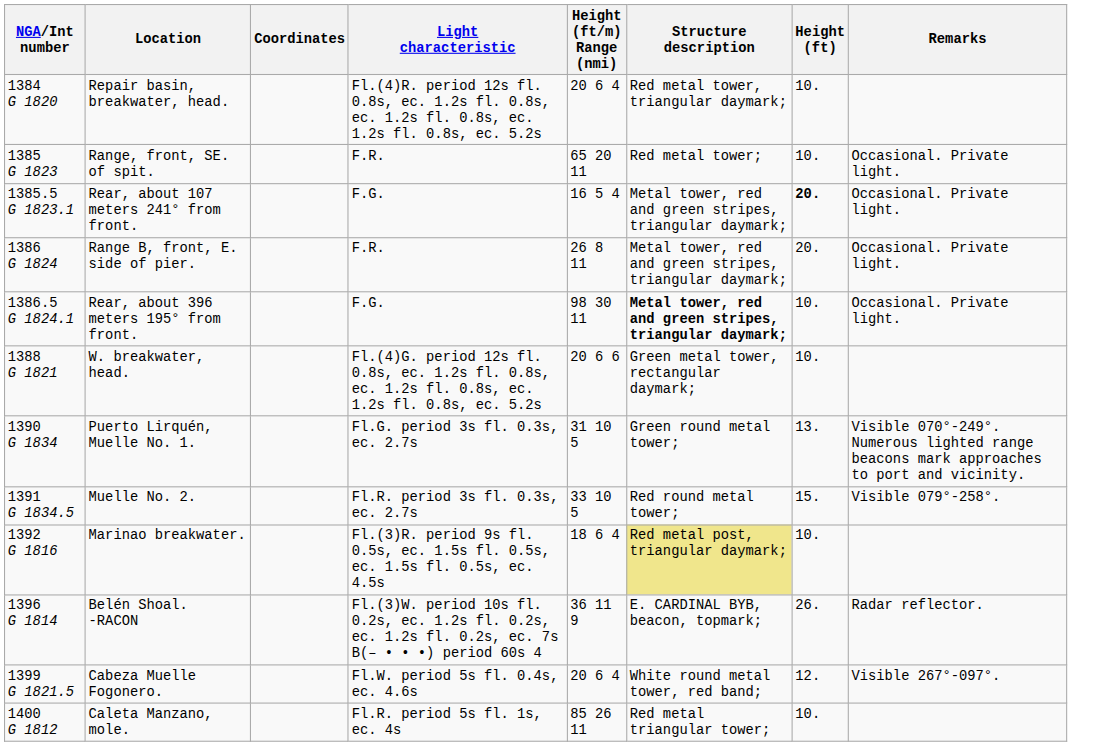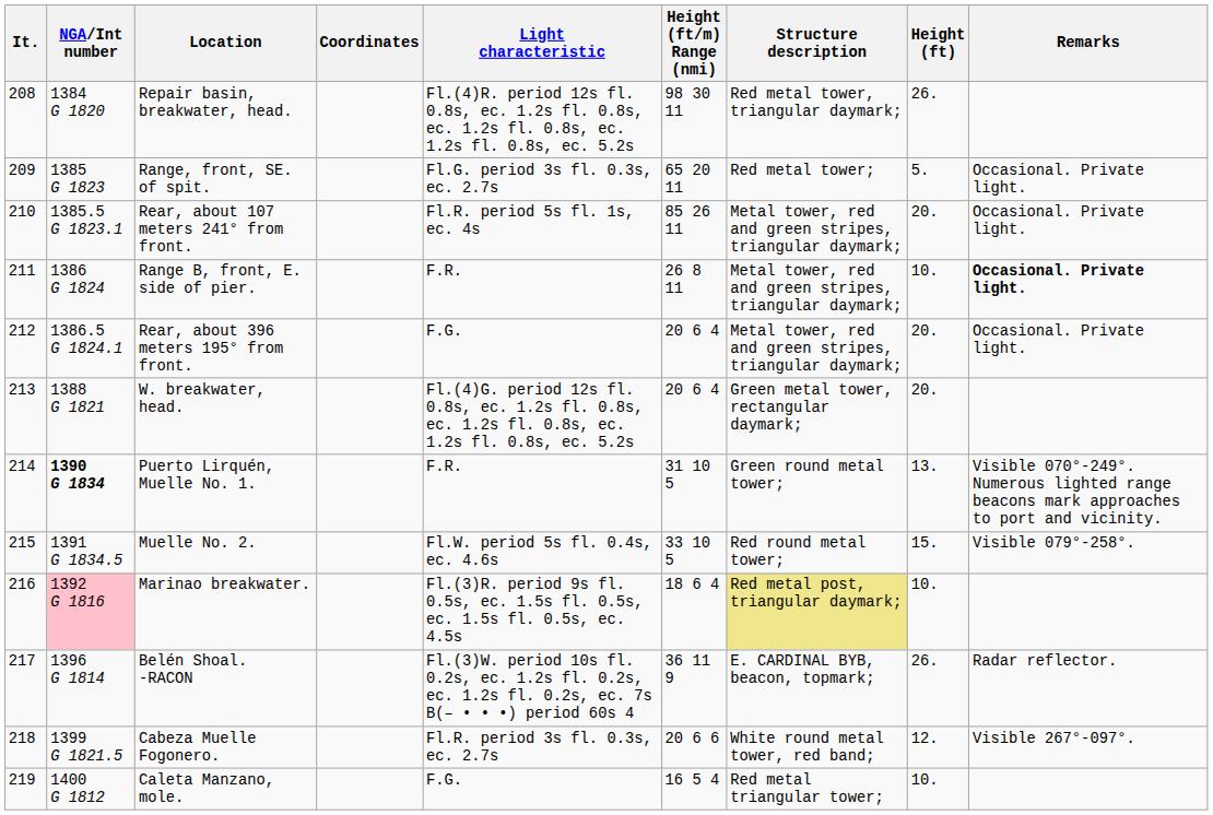+ column: It. | 208 | 209 | 210 | 211 | 212 | 213 | 214 | 215 | 216 | 217 | 218 | 219
Repair basin, breakwater, head. | Height (ft/m) Range (nmi): 20 6 4 -> 98 30 11
Repair basin, breakwater, head. | Height (ft): 10. -> 26.
Range, front, SE. of spit. | Light characteristic: F.R. -> Fl.G. period 3s fl. 0.3s, ec. 2.7s
Range, front, SE. of spit. | Height (ft): 10. -> 5.
Rear, about 107 meters 241° from front. | Light characteristic: F.G. -> Fl.R. period 5s fl. 1s, ec. 4s
Rear, about 107 meters 241° from front. | Height (ft/m) Range (nmi): 16 5 4 -> 85 26 11
Rear, about 107 meters 241° from front. | Height (ft): bold -> normal
Range B, front, E. side of pier. | Height (ft): 20. -> 10.
Range B, front, E. side of pier. | Remarks: normal -> bold
Rear, about 396 meters 195° from front. | Height (ft/m) Range (nmi): 98 30 11 -> 20 6 4
Rear, about 396 meters 195° from front. | Structure description: bold -> normal
Rear, about 396 meters 195° from front. | Height (ft): 10. -> 20.
W. breakwater, head. | Height (ft/m) Range (nmi): 20 6 6 -> 20 6 4
W. breakwater, head. | Height (ft): 10. -> 20.
Puerto Lirquén, Muelle No. 1. | NGA/Int number: normal -> bold
Puerto Lirquén, Muelle No. 1. | Light characteristic: Fl.G. period 3s fl. 0.3s, ec. 2.7s -> F.R.
Muelle No. 2. | Light characteristic: Fl.R. period 3s fl. 0.3s, ec. 2.7s -> Fl.W. period 5s fl. 0.4s, ec. 4.6s
Marinao breakwater. | NGA/Int number: no background -> pink background
Cabeza Muelle Fogonero. | Light characteristic: Fl.W. period 5s fl. 0.4s, ec. 4.6s -> Fl.R. period 3s fl. 0.3s, ec. 2.7s
Cabeza Muelle Fogonero. | Height (ft/m) Range (nmi): 20 6 4 -> 20 6 6
Caleta Manzano, mole. | Light characteristic: Fl.R. period 5s fl. 1s, ec. 4s -> F.G.
Caleta Manzano, mole. | Height (ft/m) Range (nmi): 85 26 11 -> 16 5 4
